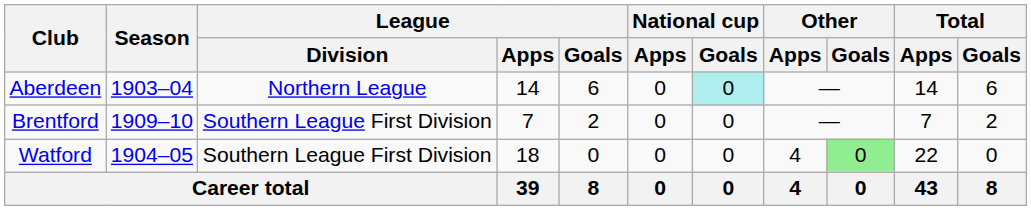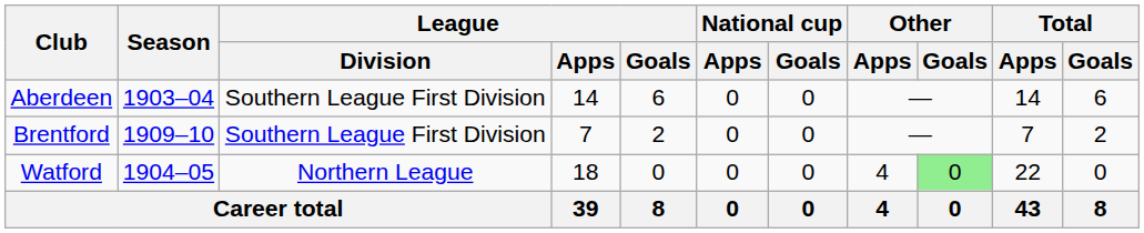Aberdeen | League / Division: Northern League -> Southern League First Division
Aberdeen | National cup / Goals: paleturquoise background -> no background
Watford | League / Division: Southern League First Division -> Northern League
